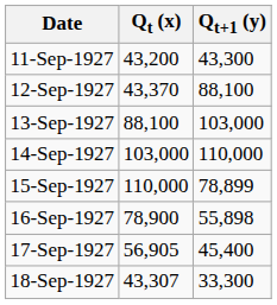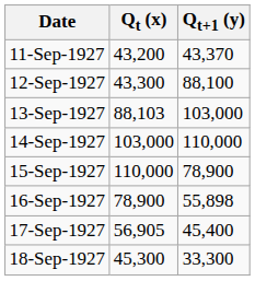11-Sep-1927 | Qt+1 (y): 43,300 -> 43,370
12-Sep-1927 | Qt (x): 43,370 -> 43,300
13-Sep-1927 | Qt (x): 88,100 -> 88,103
15-Sep-1927 | Qt+1 (y): 78,899 -> 78,900
18-Sep-1927 | Qt (x): 43,307 -> 45,300
